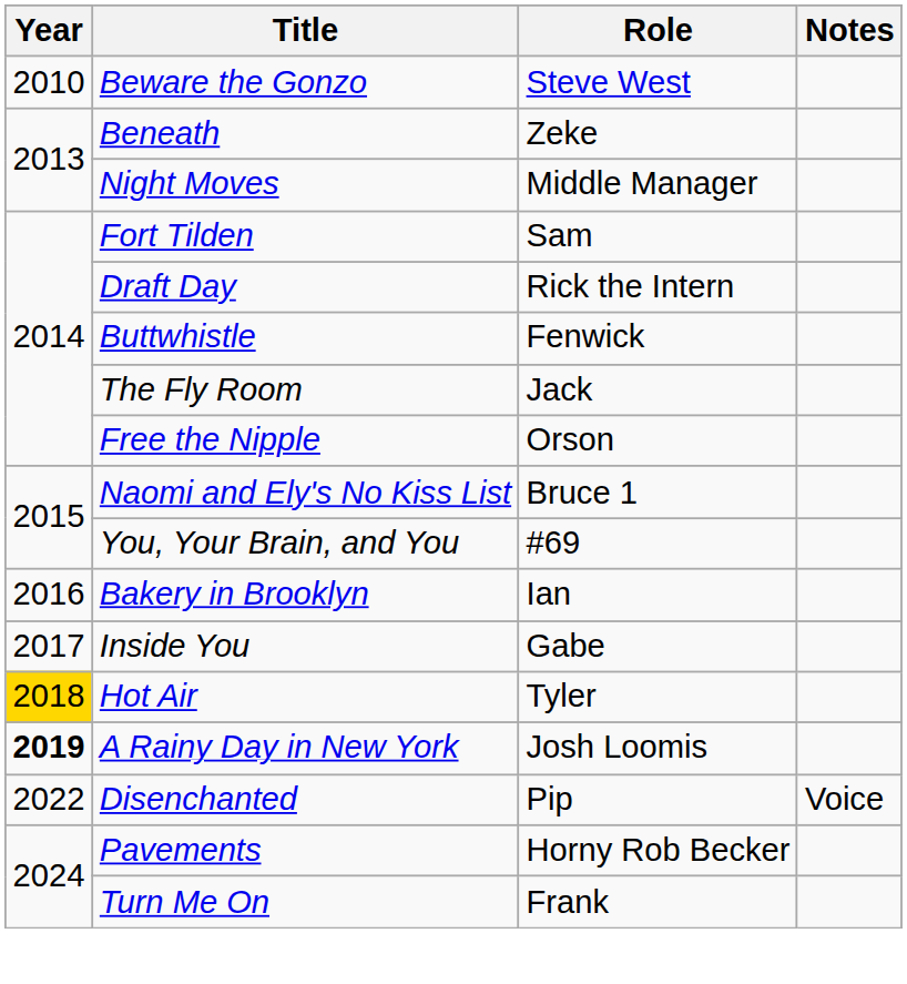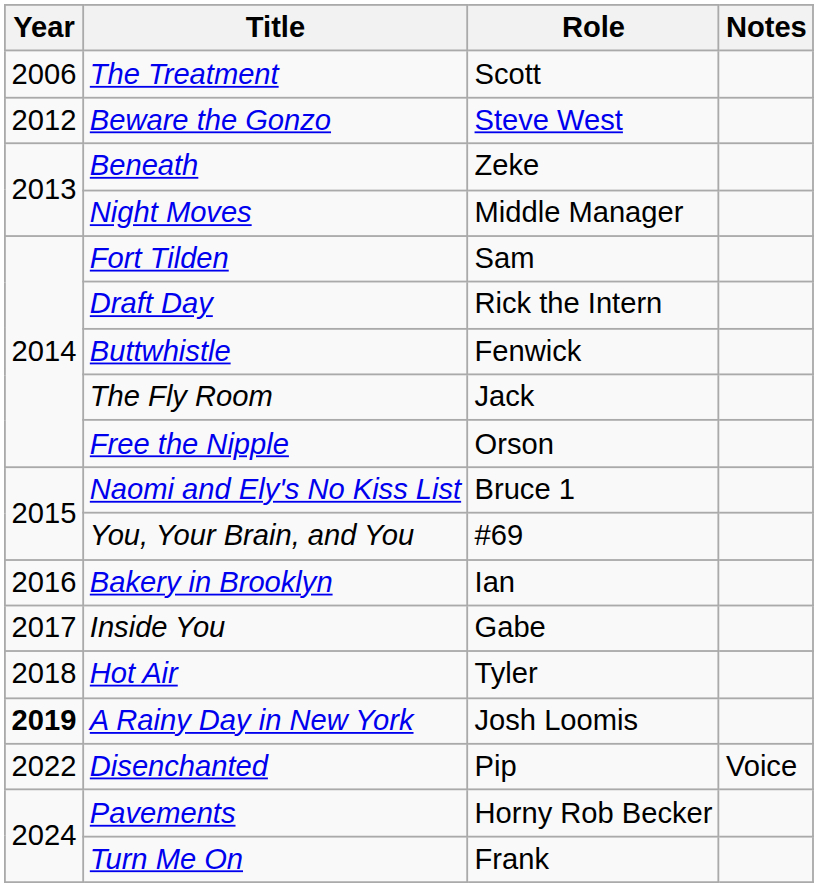+ row: 2006 | The Treatment | Scott
Beware the Gonzo | Year: 2010 -> 2012
Hot Air | Year: gold background -> no background
